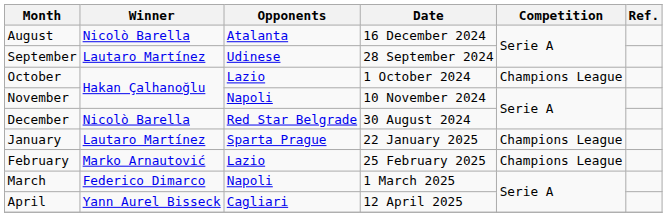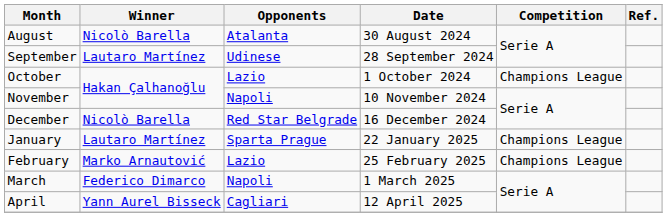August | Date: 16 December 2024 -> 30 August 2024
December | Date: 30 August 2024 -> 16 December 2024
